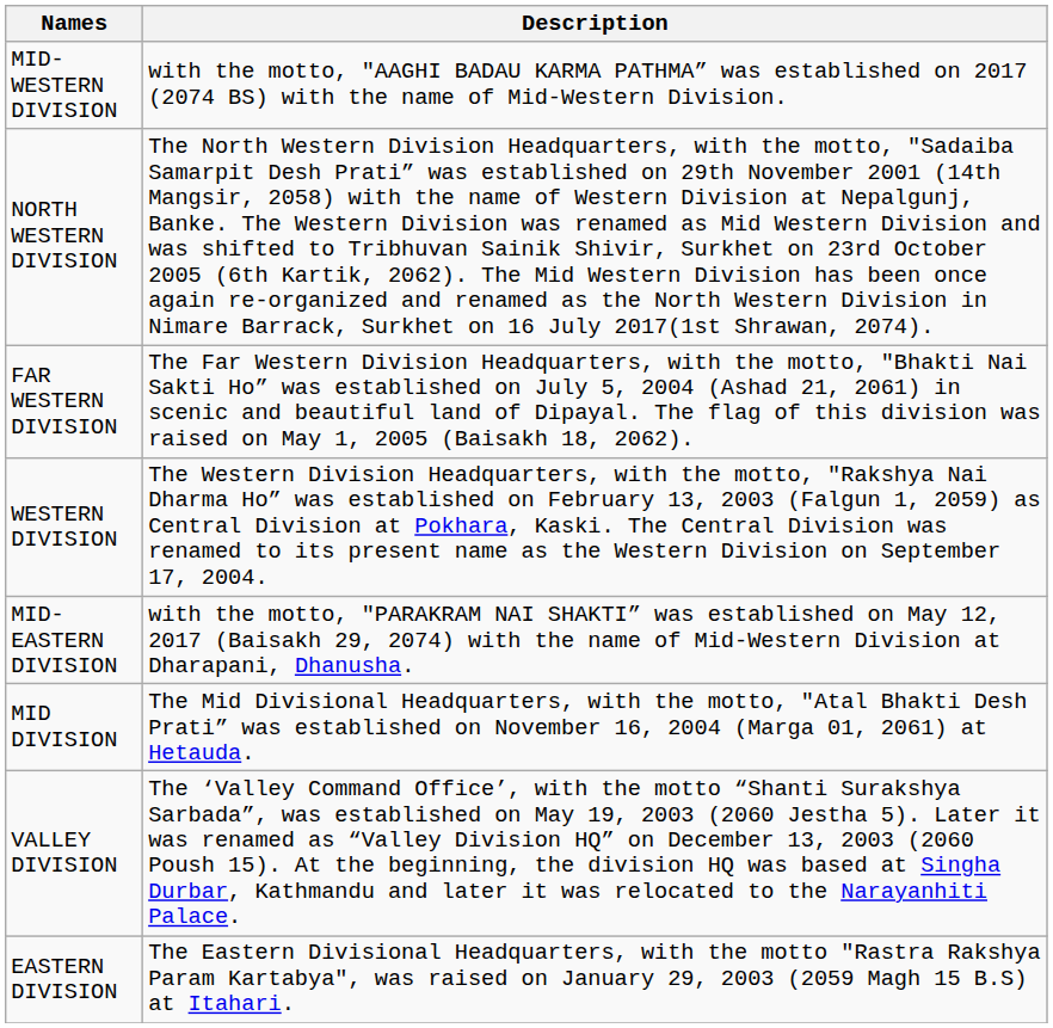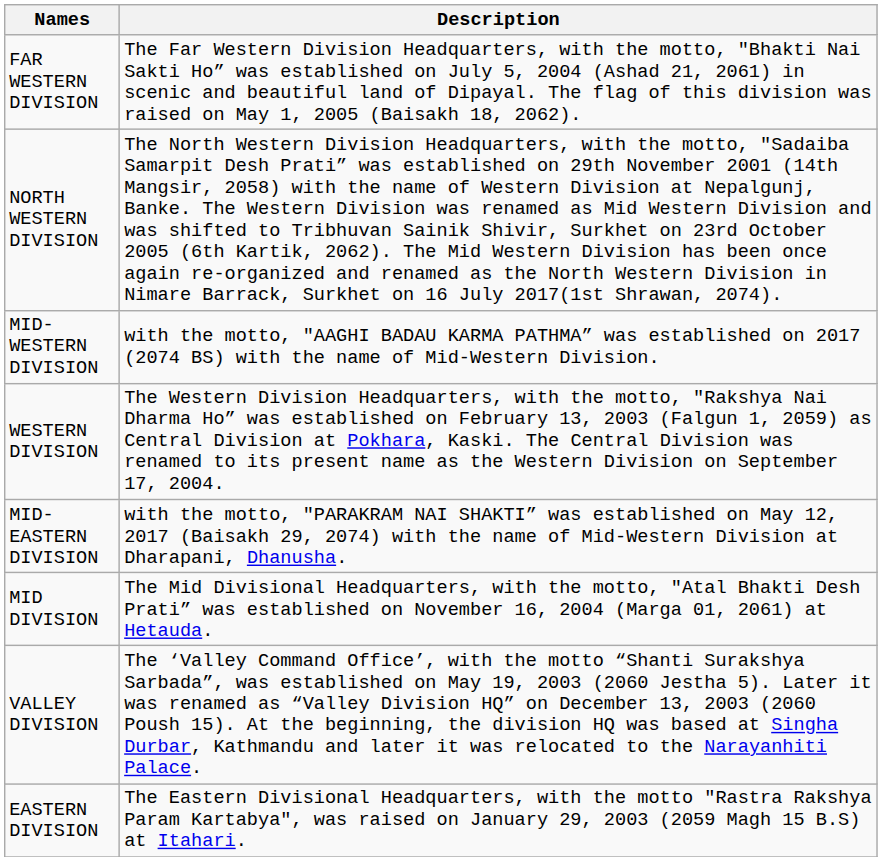rows swapped: FAR WESTERN DIVISION <-> MID-WESTERN DIVISION
